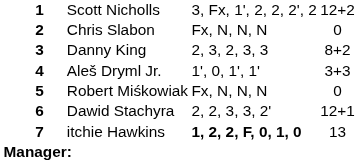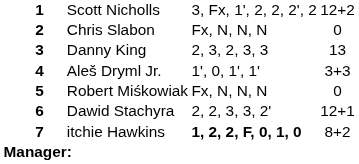Danny King | column 5: 8+2 -> 13
itchie Hawkins | column 5: 13 -> 8+2
